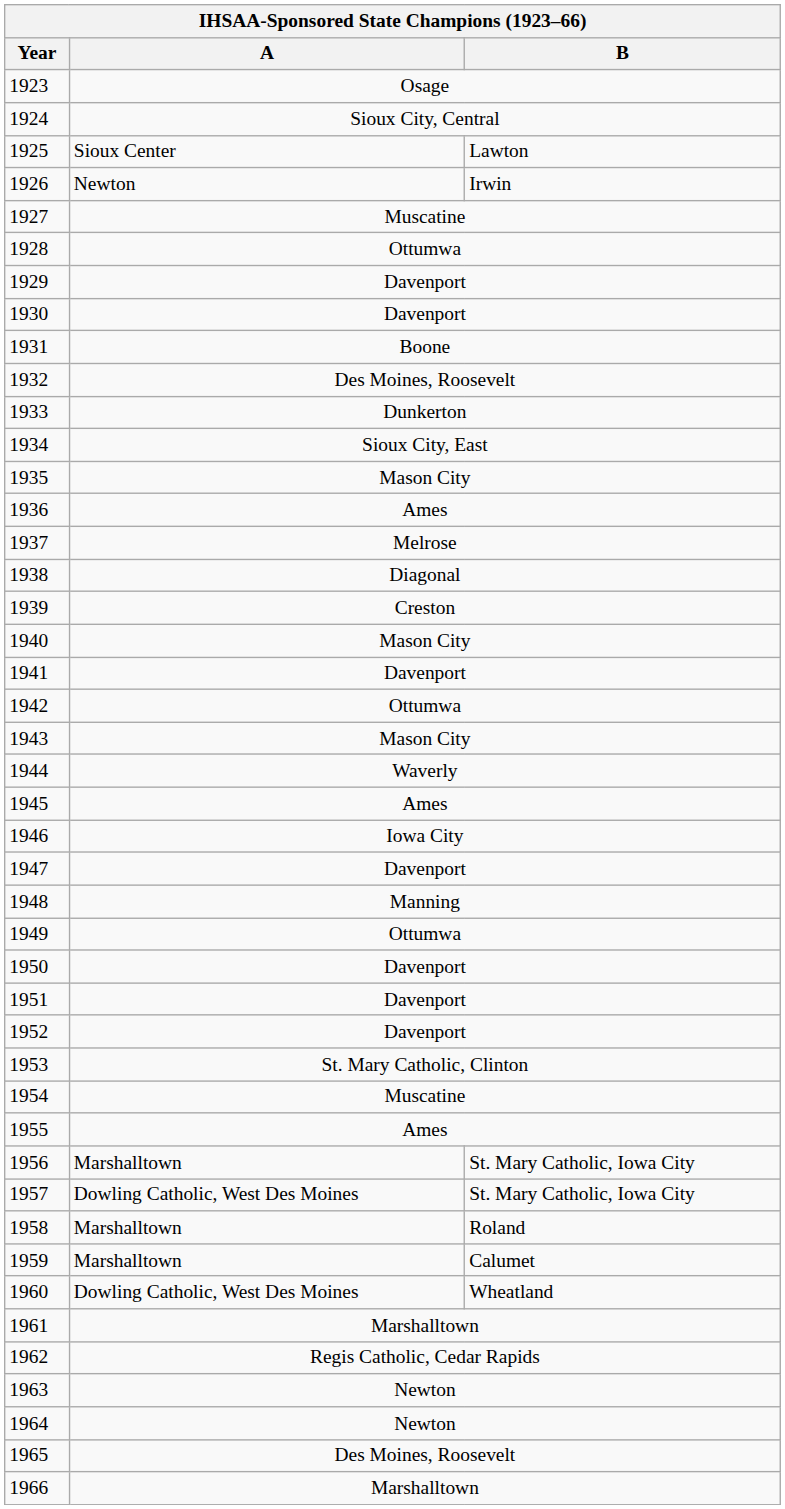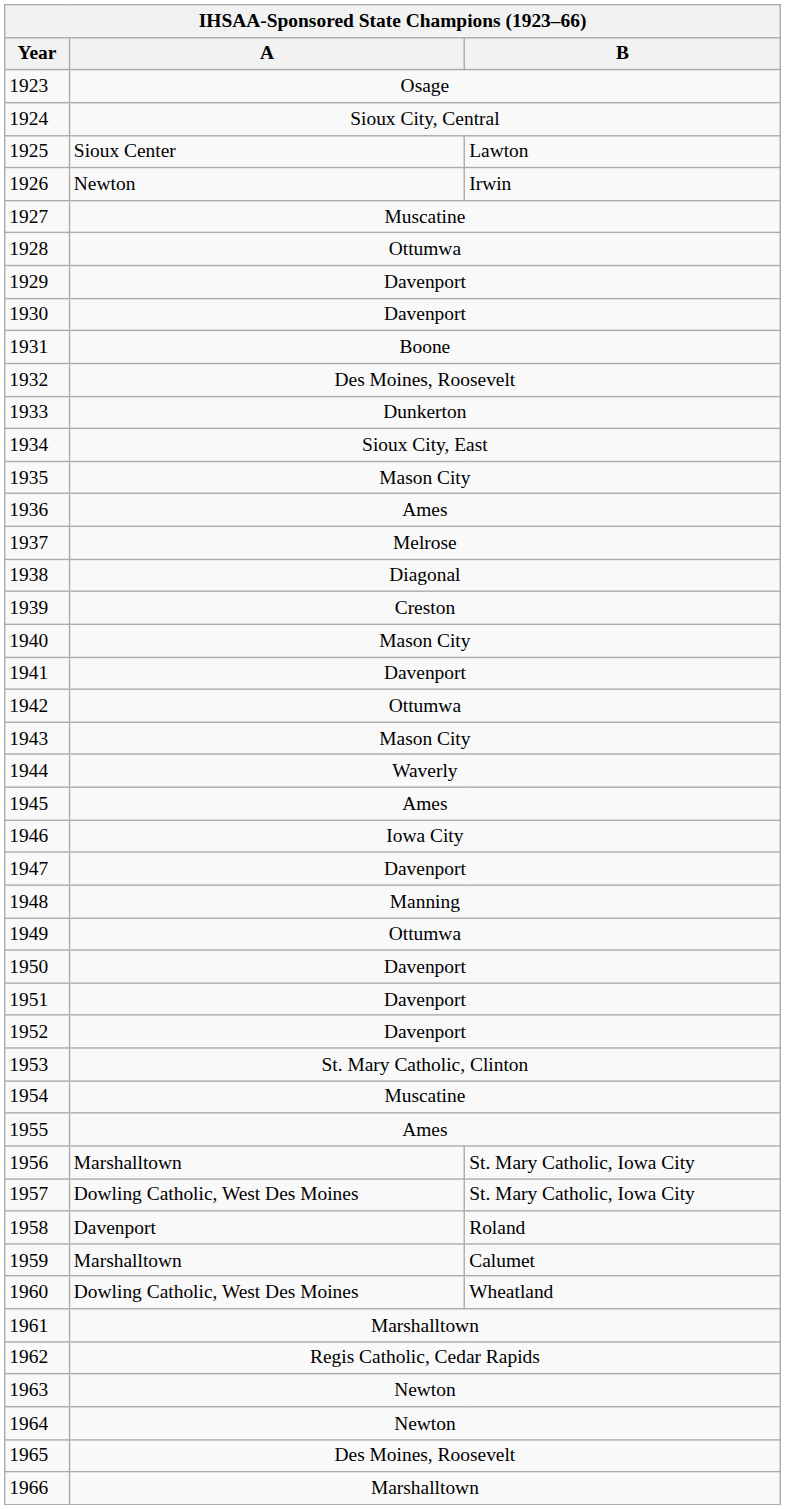1958 | A: Marshalltown -> Davenport
